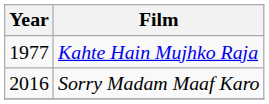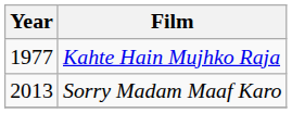Sorry Madam Maaf Karo | Year: 2016 -> 2013
